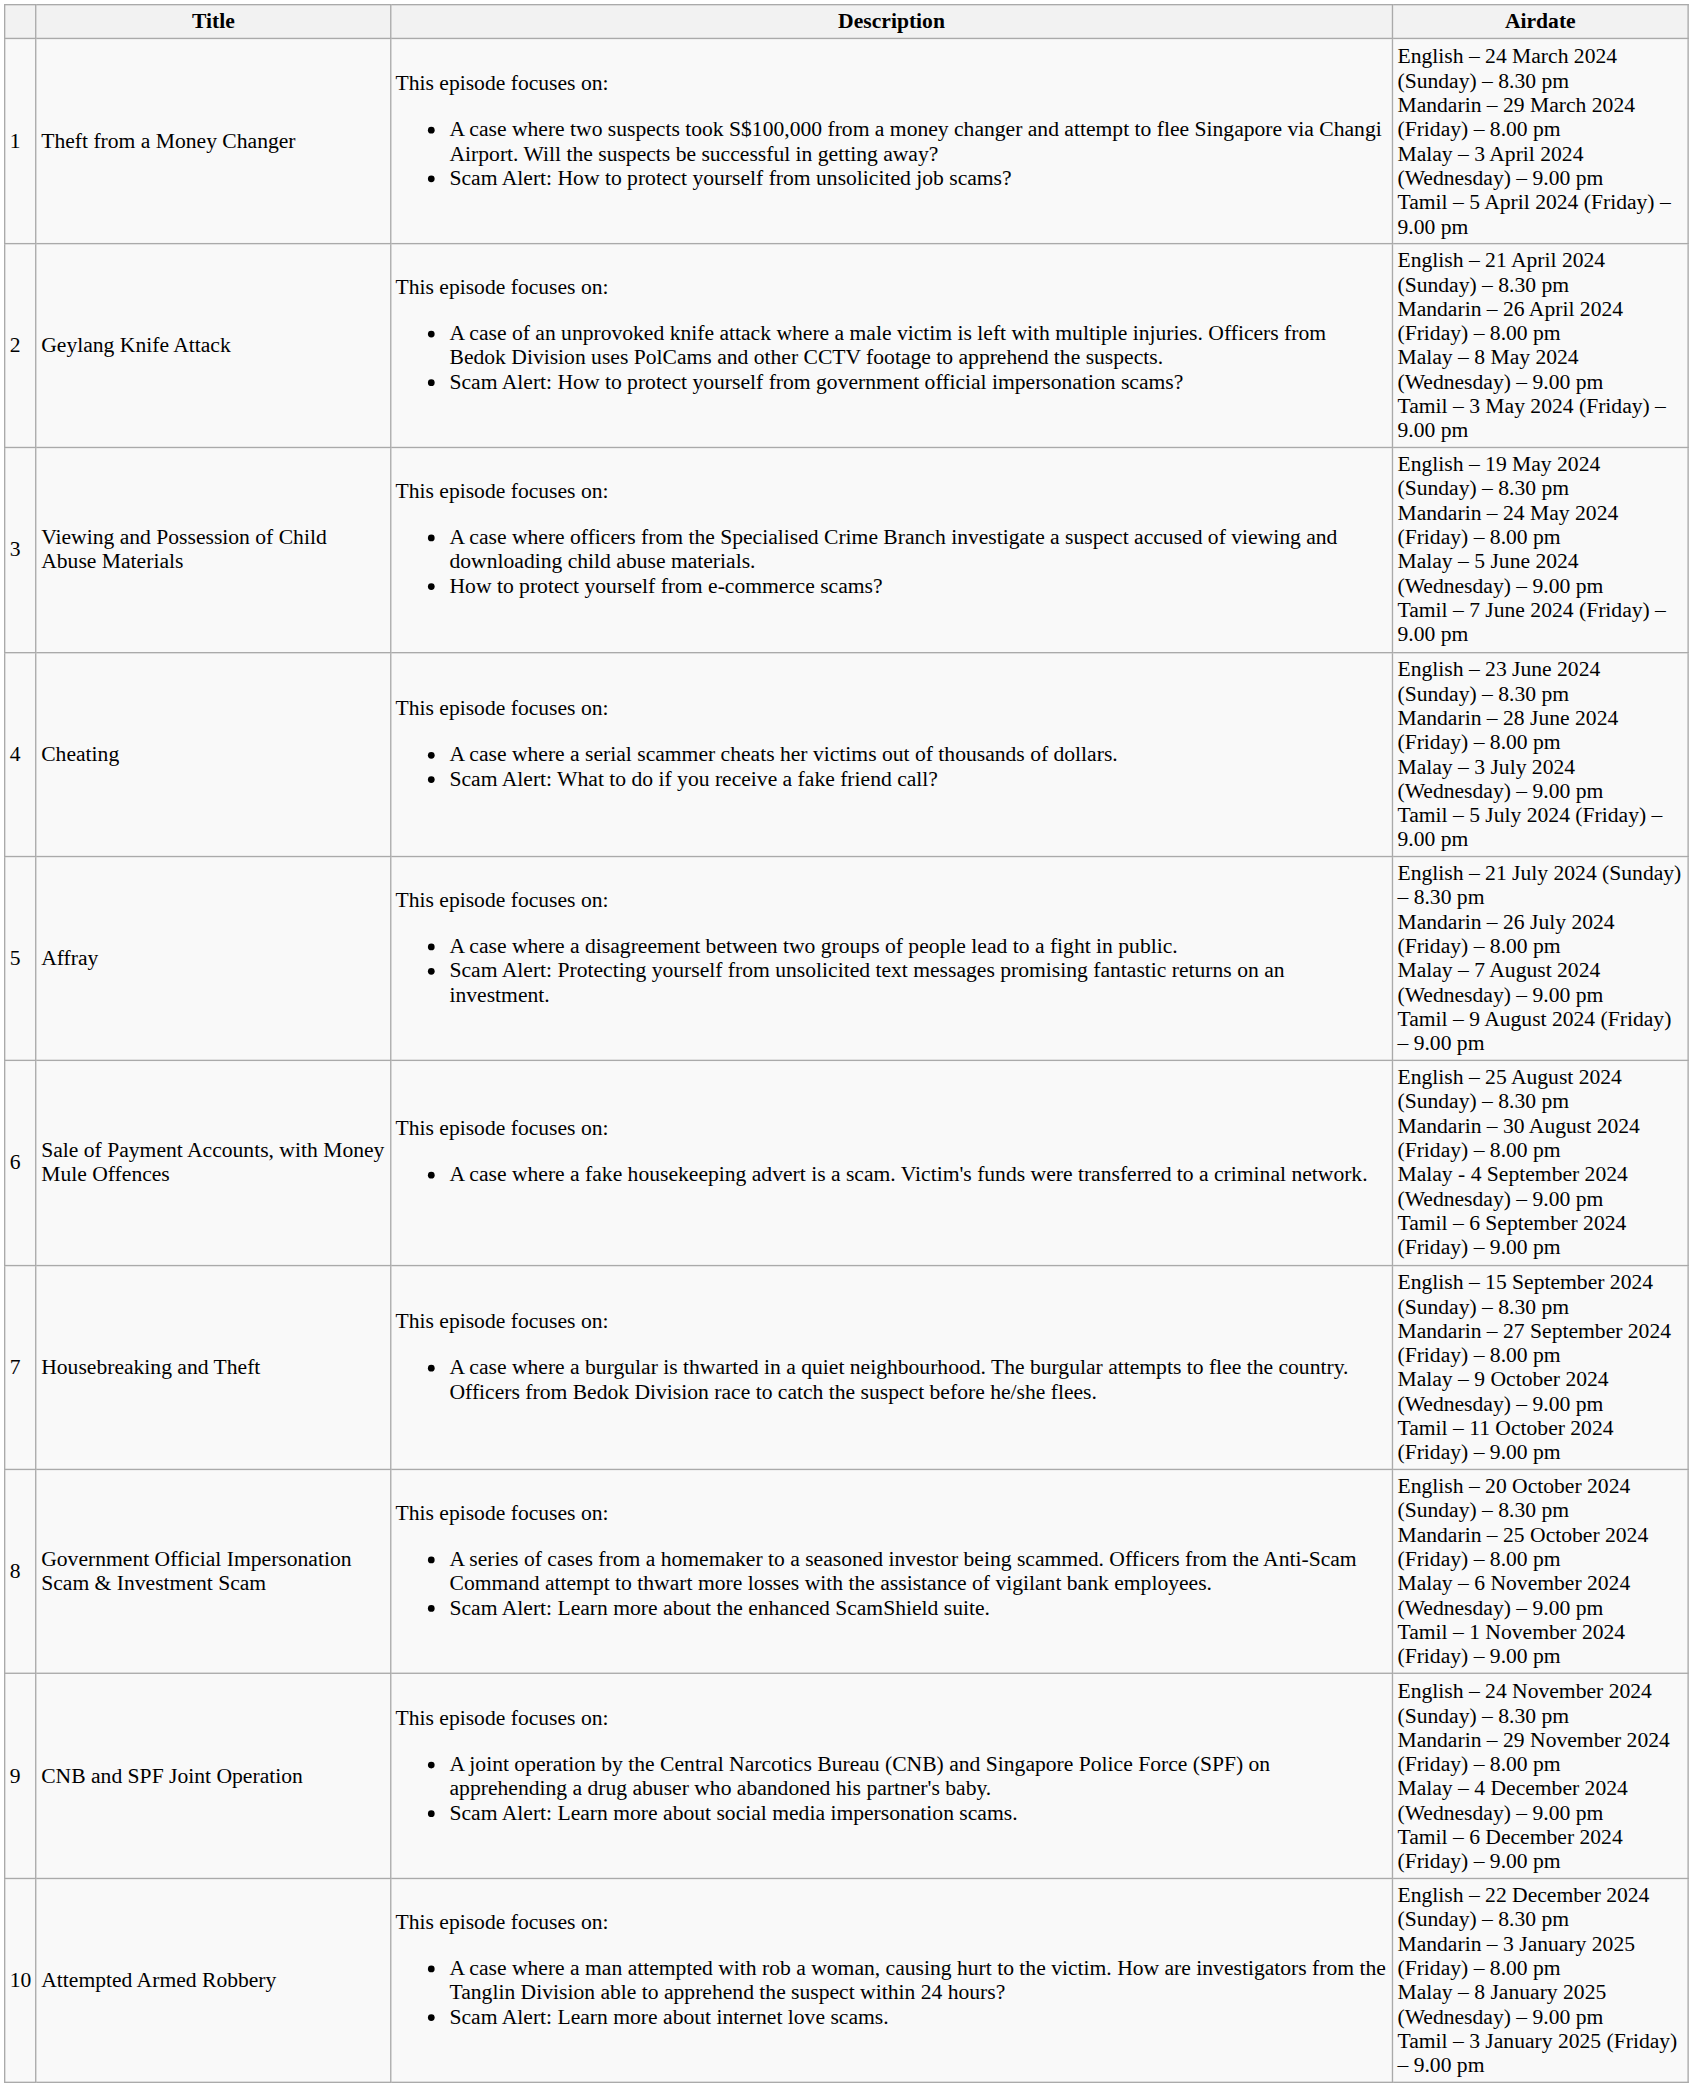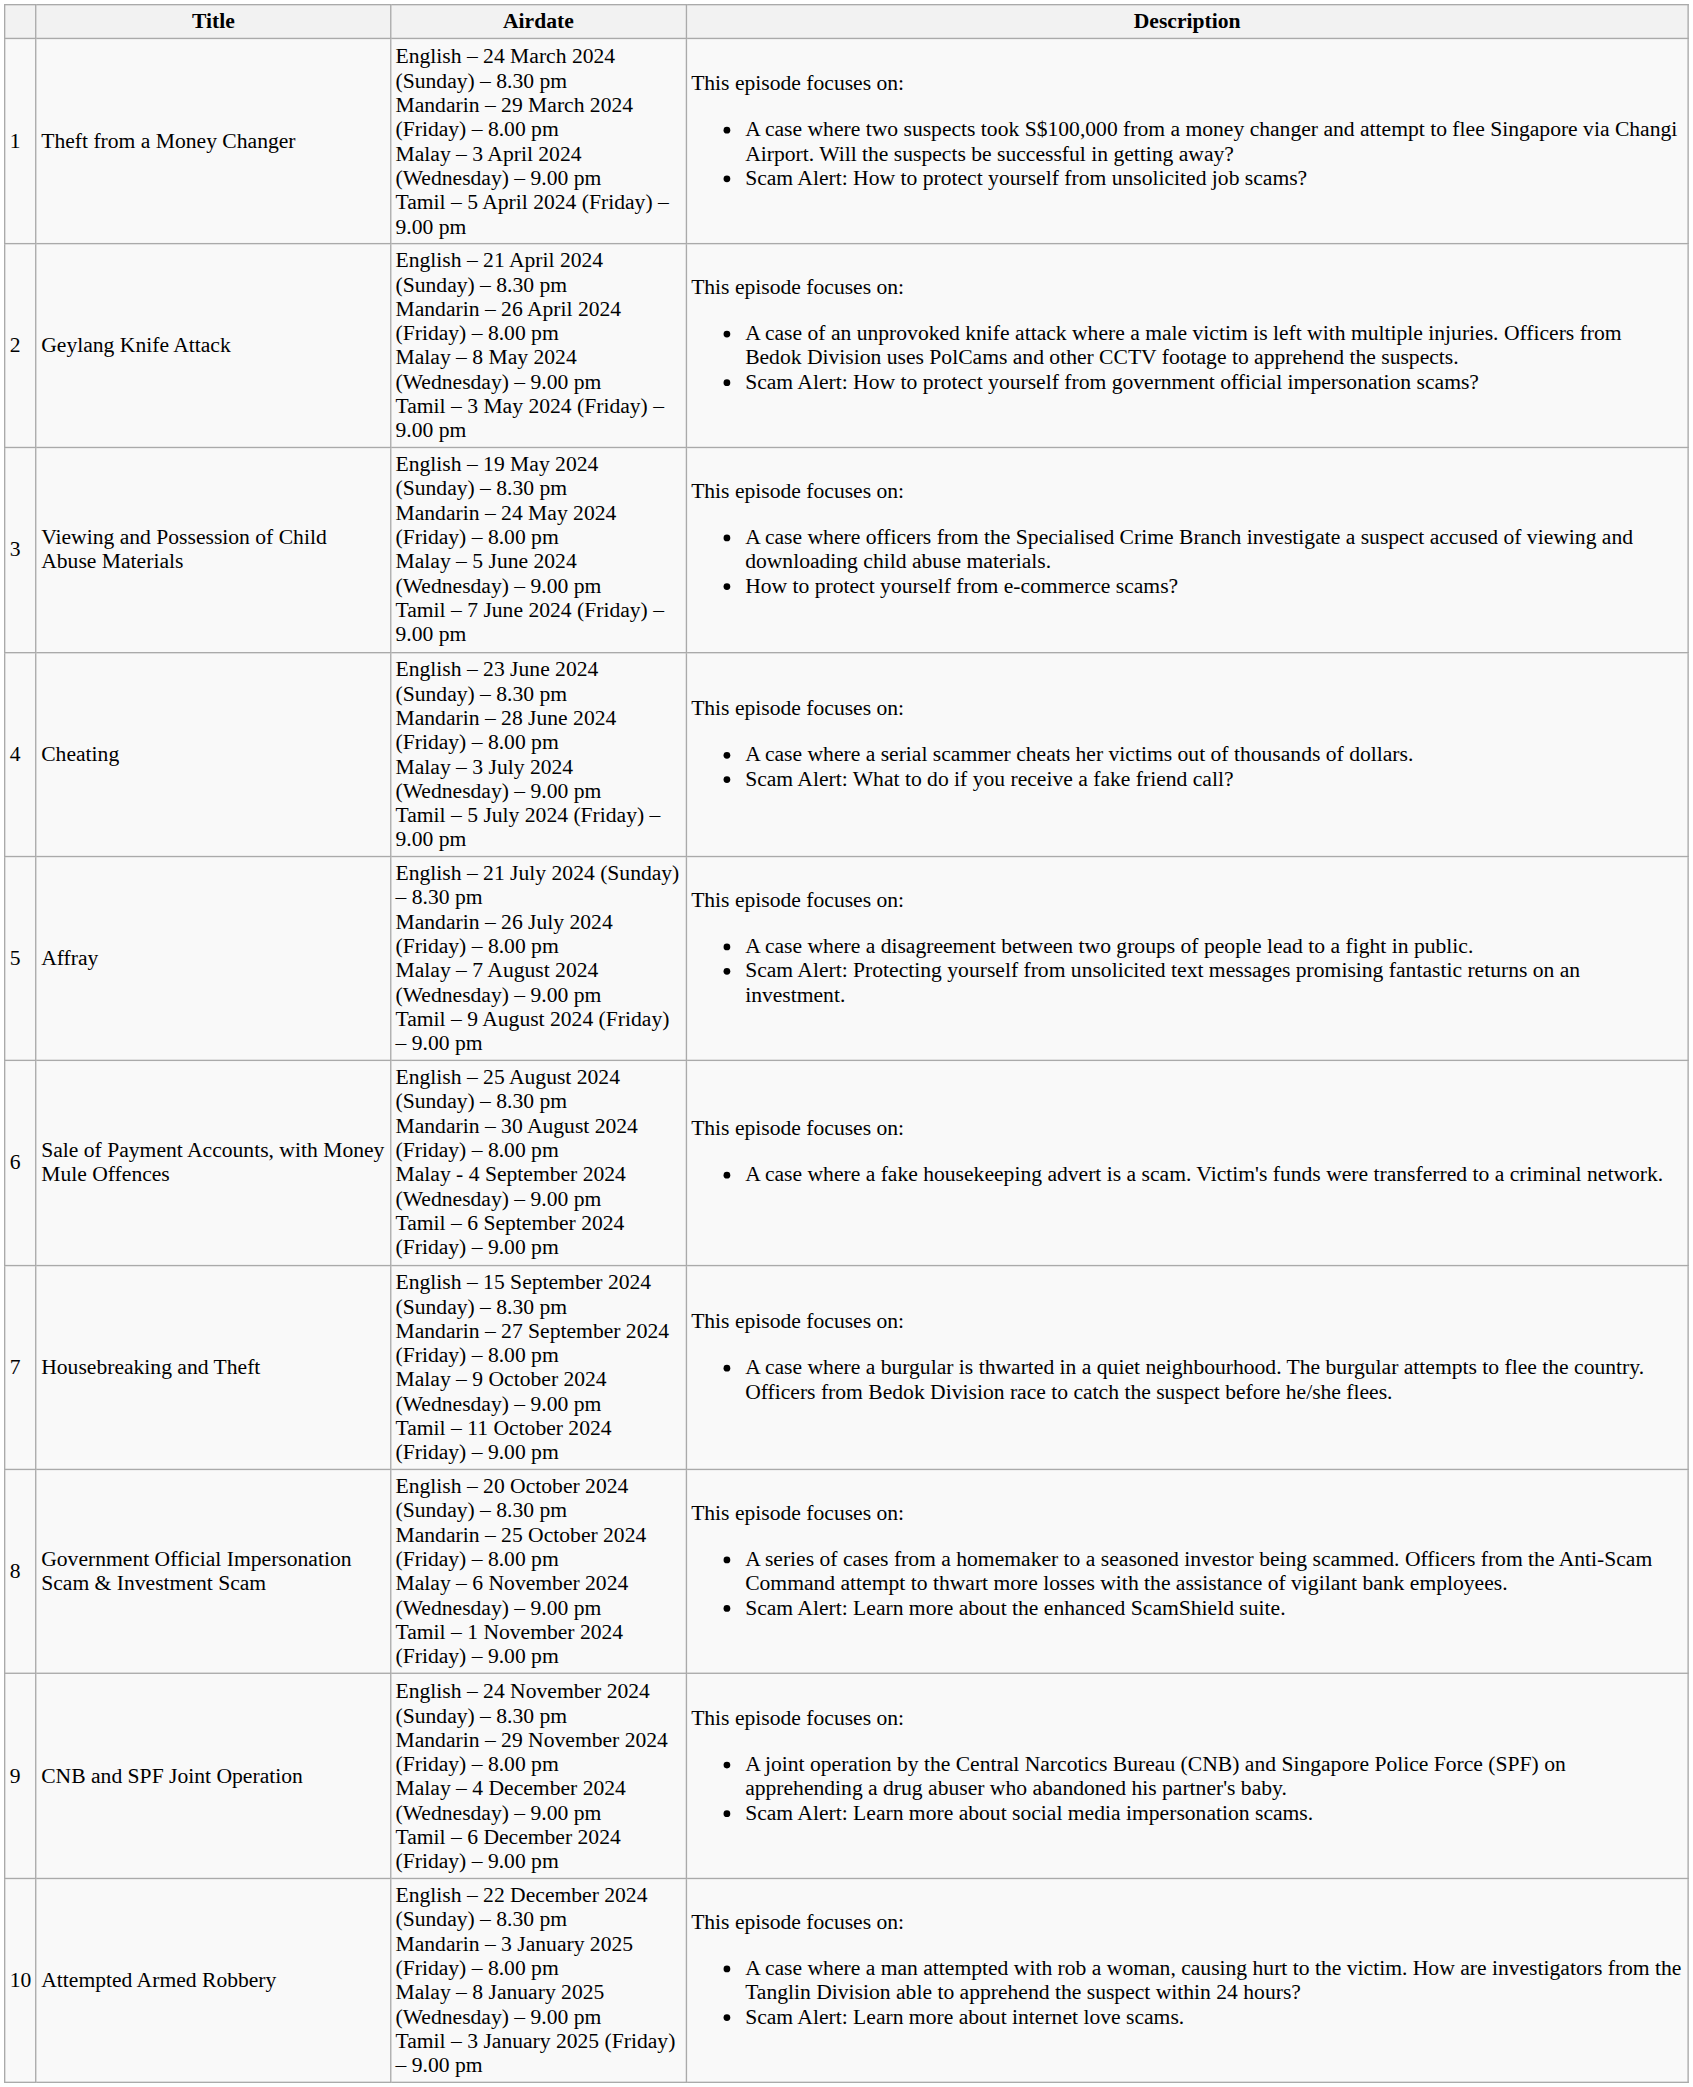columns swapped: Description <-> Airdate
